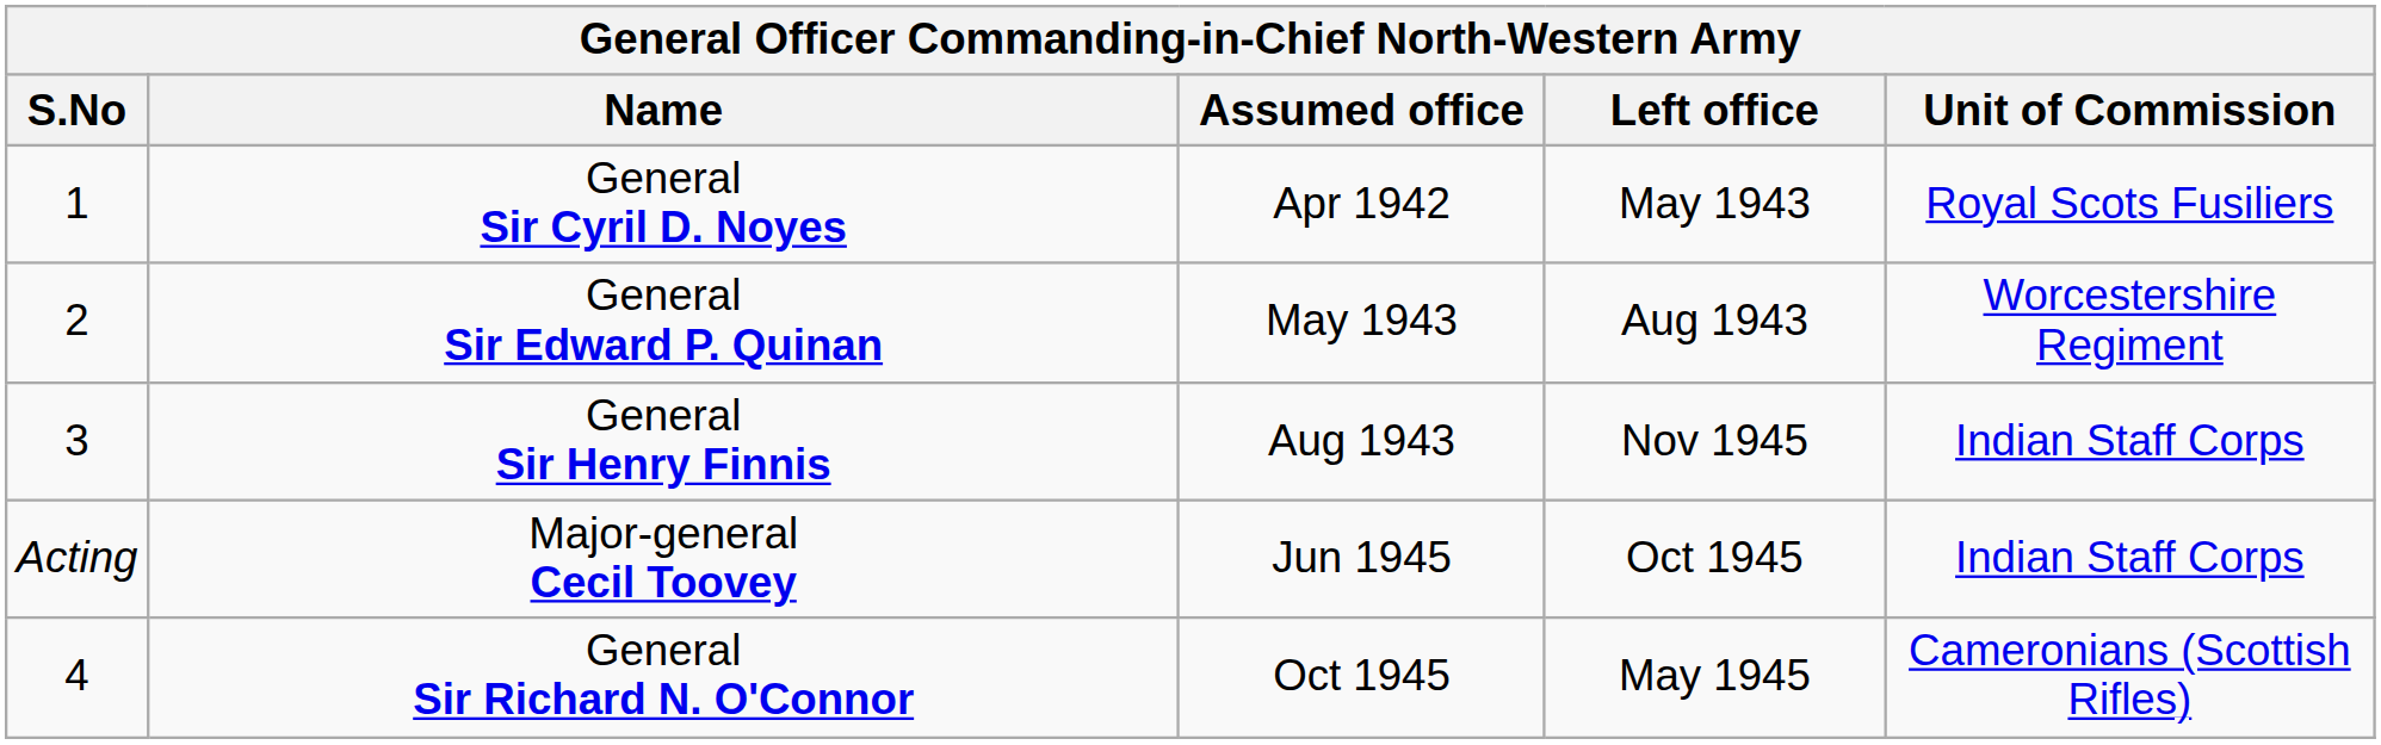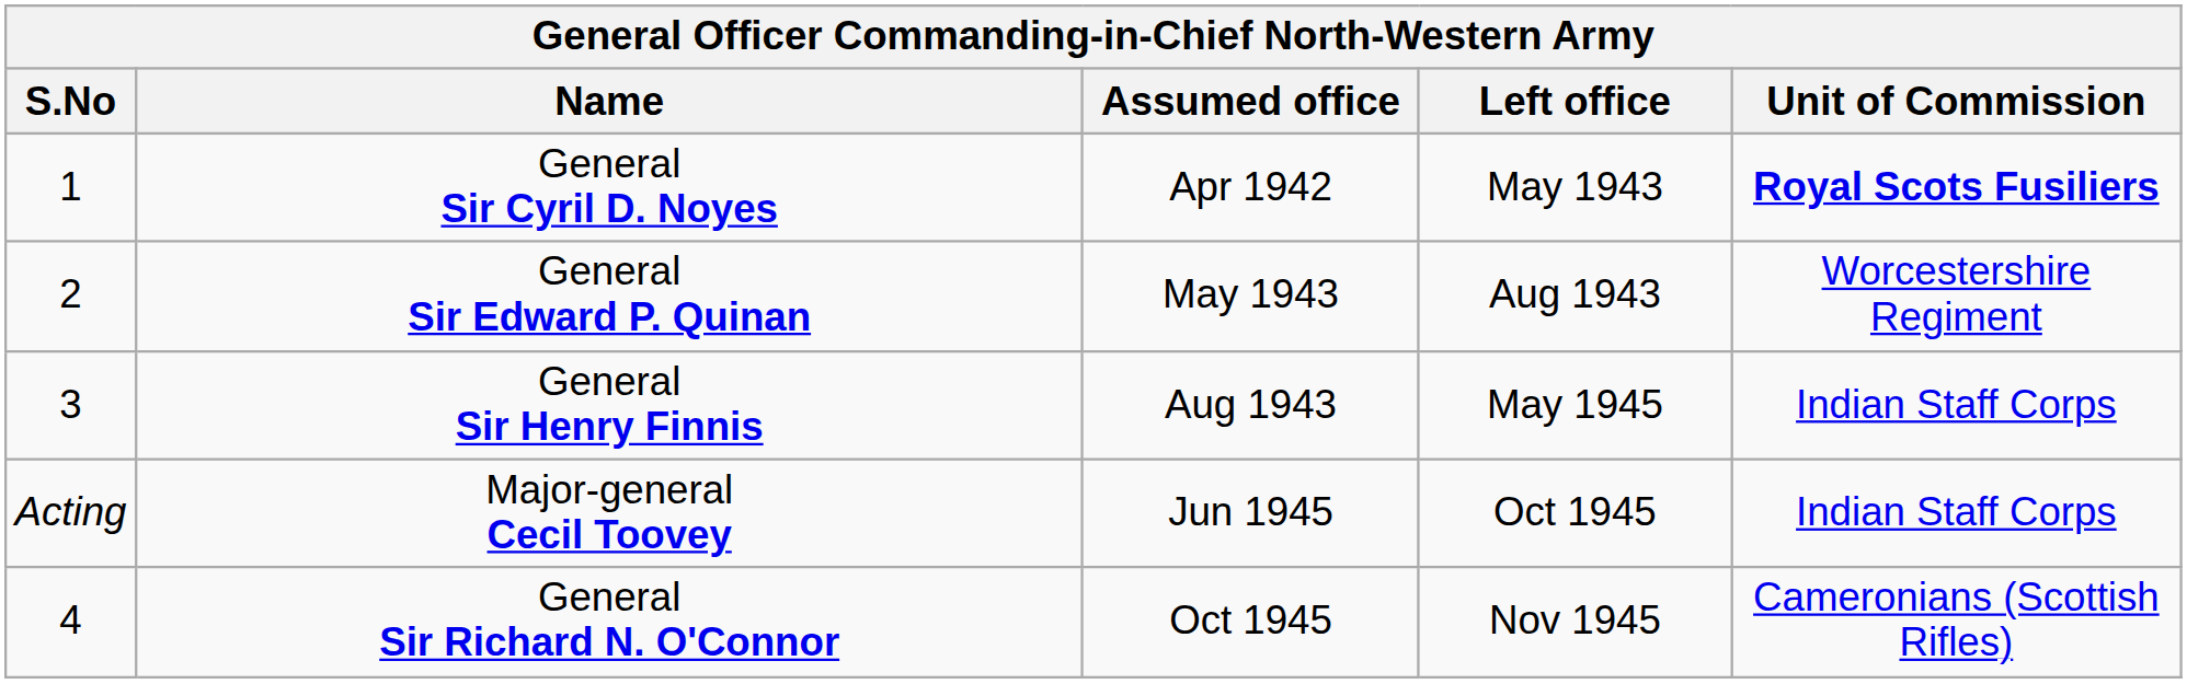General Sir Cyril D. Noyes | Unit of Commission: normal -> bold
General Sir Henry Finnis | Left office: Nov 1945 -> May 1945
General Sir Richard N. O'Connor | Left office: May 1945 -> Nov 1945
